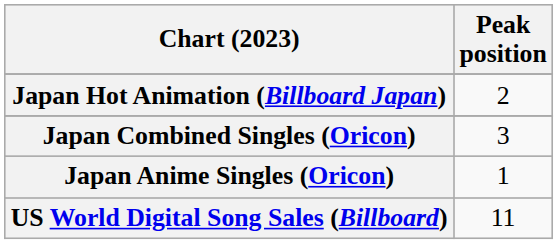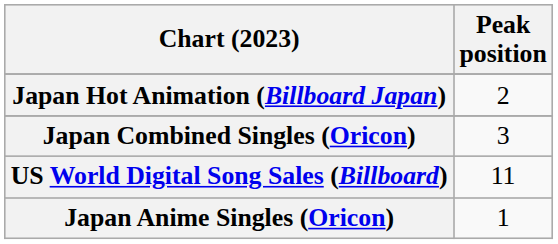rows swapped: Japan Anime Singles (Oricon) <-> US World Digital Song Sales (Billboard)
